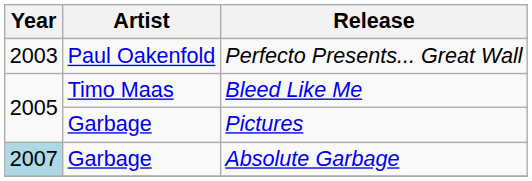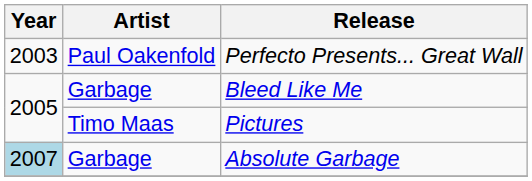Bleed Like Me | Artist: Timo Maas -> Garbage
Pictures | Artist: Garbage -> Timo Maas
